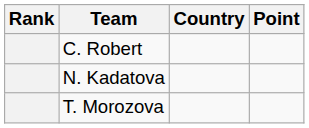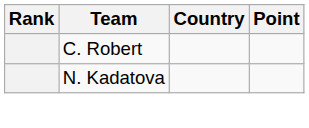- row: T. Morozova
